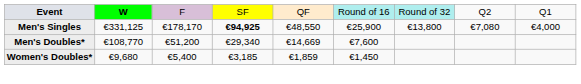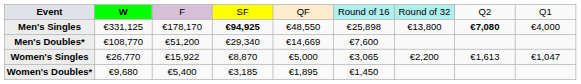Men's Singles | column 6: €25,900 -> €25,898
Men's Singles | column 8: normal -> bold
+ row: Women's Singles | €26,770 | €15,922 | €8,870 | €5,000 | €3,065 | €2,200 | €1,613 | €1,047
Women's Doubles* | column 5: €1,859 -> €1,895
